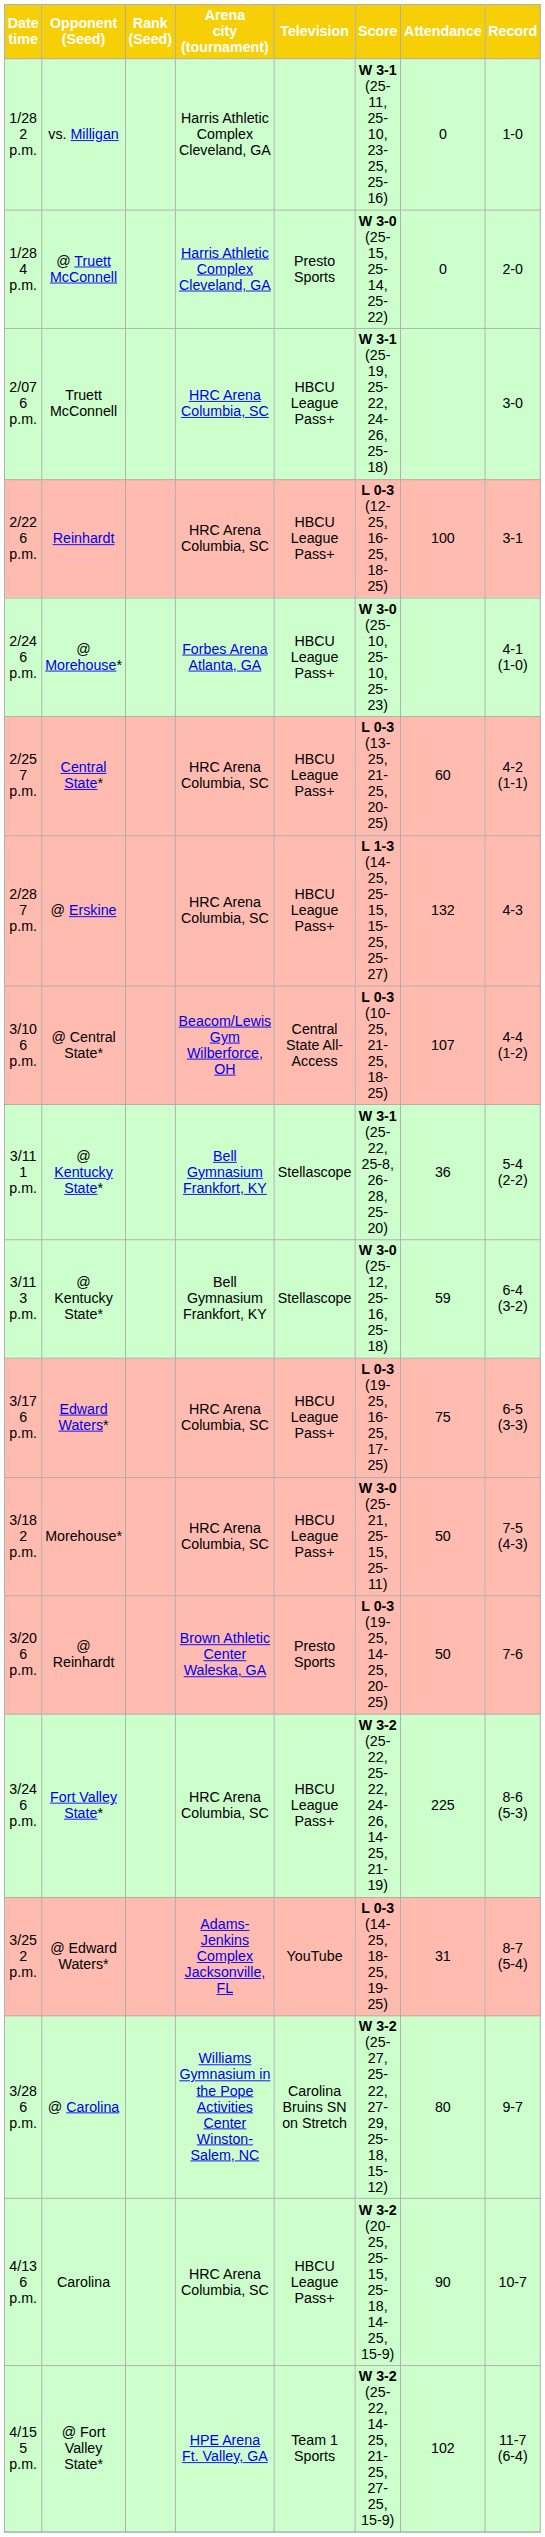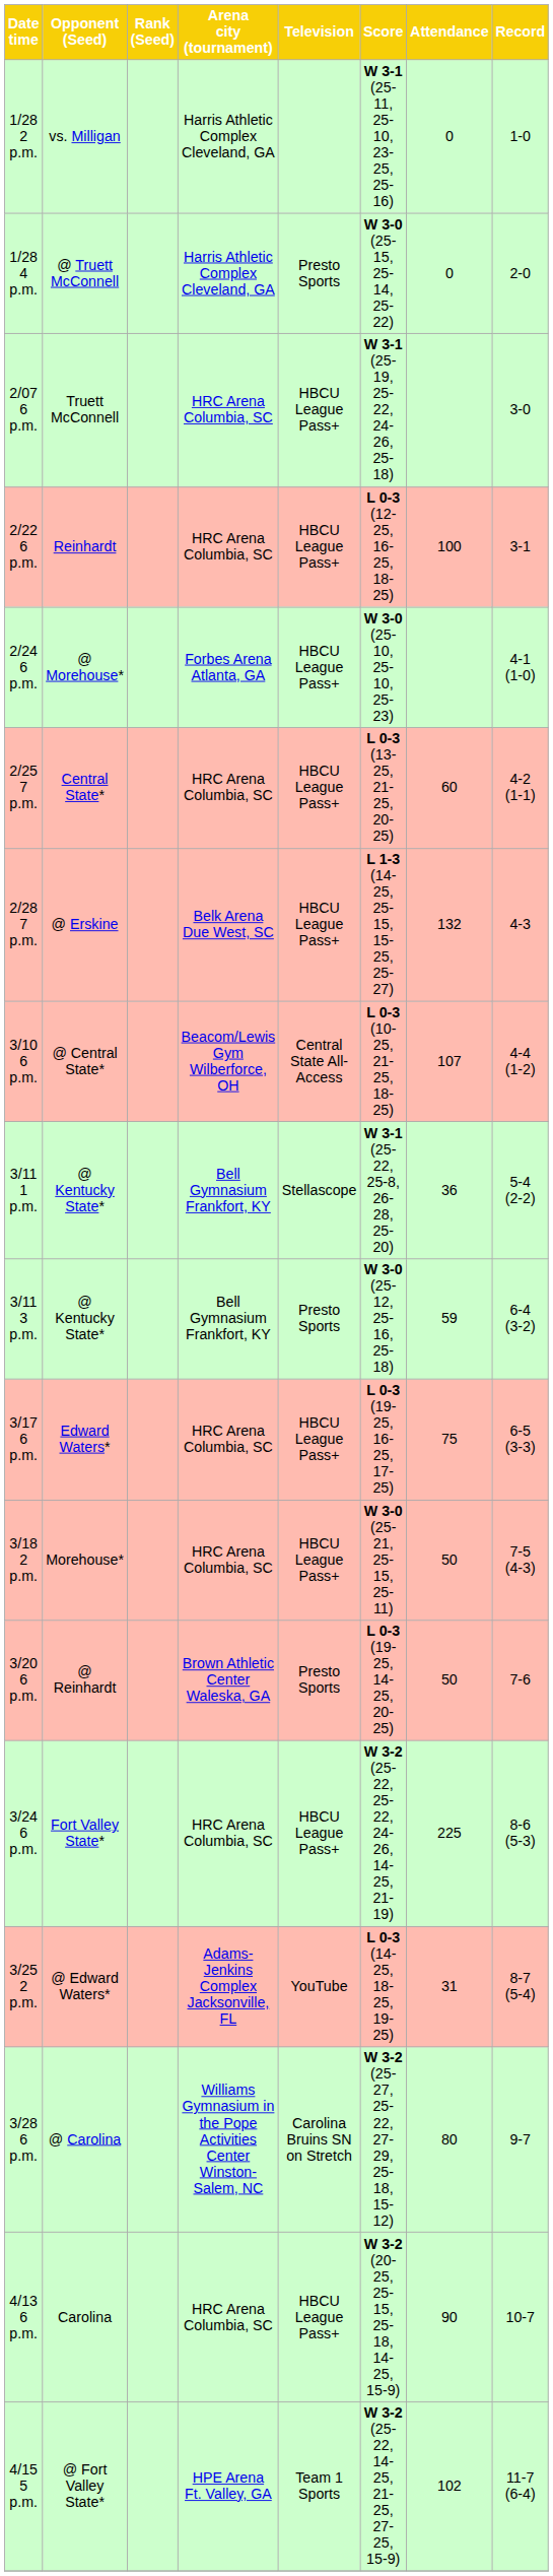2/28 7 p.m. | Arena city (tournament): HRC Arena Columbia, SC -> Belk Arena Due West, SC
3/11 3 p.m. | Television: Stellascope -> Presto Sports
